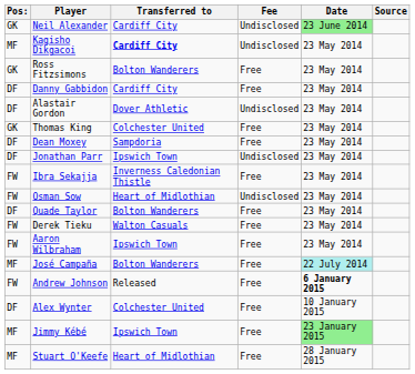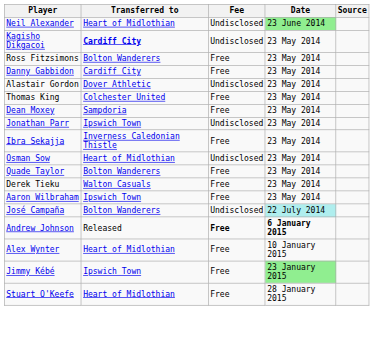- column: Pos: | GK | MF | GK | DF | DF | GK | DF | DF | FW | FW | DF | FW | FW | MF | FW | DF | MF | MF
Neil Alexander | Transferred to: Cardiff City -> Heart of Midlothian
José Campaña | Fee: Free -> Undisclosed
Andrew Johnson | Fee: normal -> bold
Alex Wynter | Transferred to: Colchester United -> Heart of Midlothian
